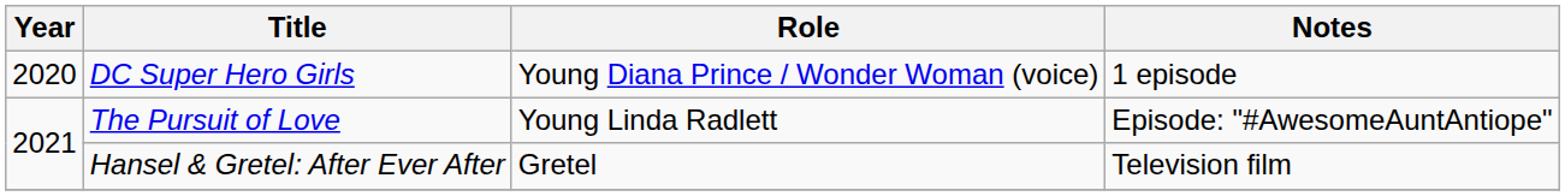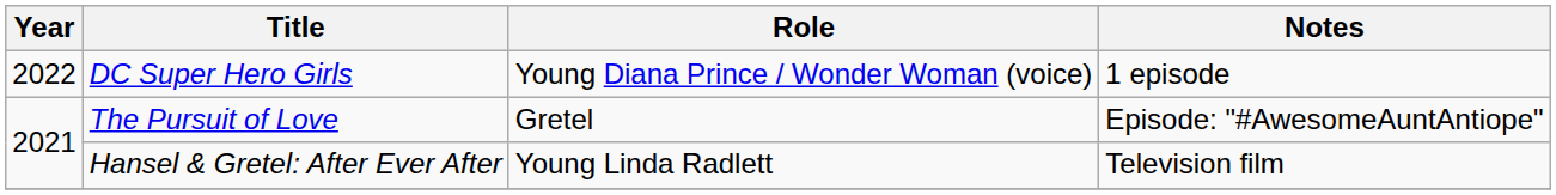DC Super Hero Girls | Year: 2020 -> 2022
The Pursuit of Love | Role: Young Linda Radlett -> Gretel
Hansel & Gretel: After Ever After | Role: Gretel -> Young Linda Radlett
